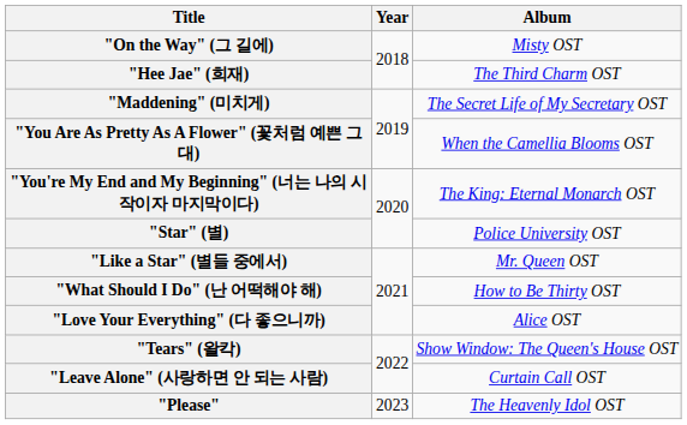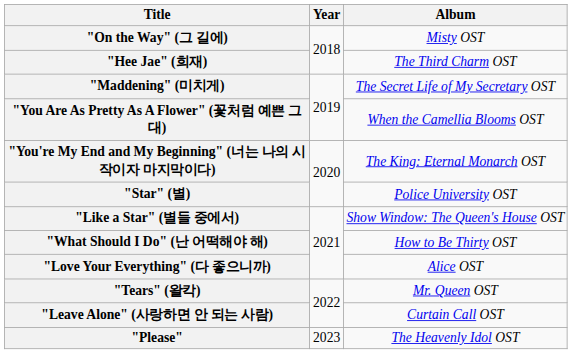"Like a Star" (별들 중에서) | Album: Mr. Queen OST -> Show Window: The Queen's House OST
"Tears" (왈칵) | Album: Show Window: The Queen's House OST -> Mr. Queen OST
